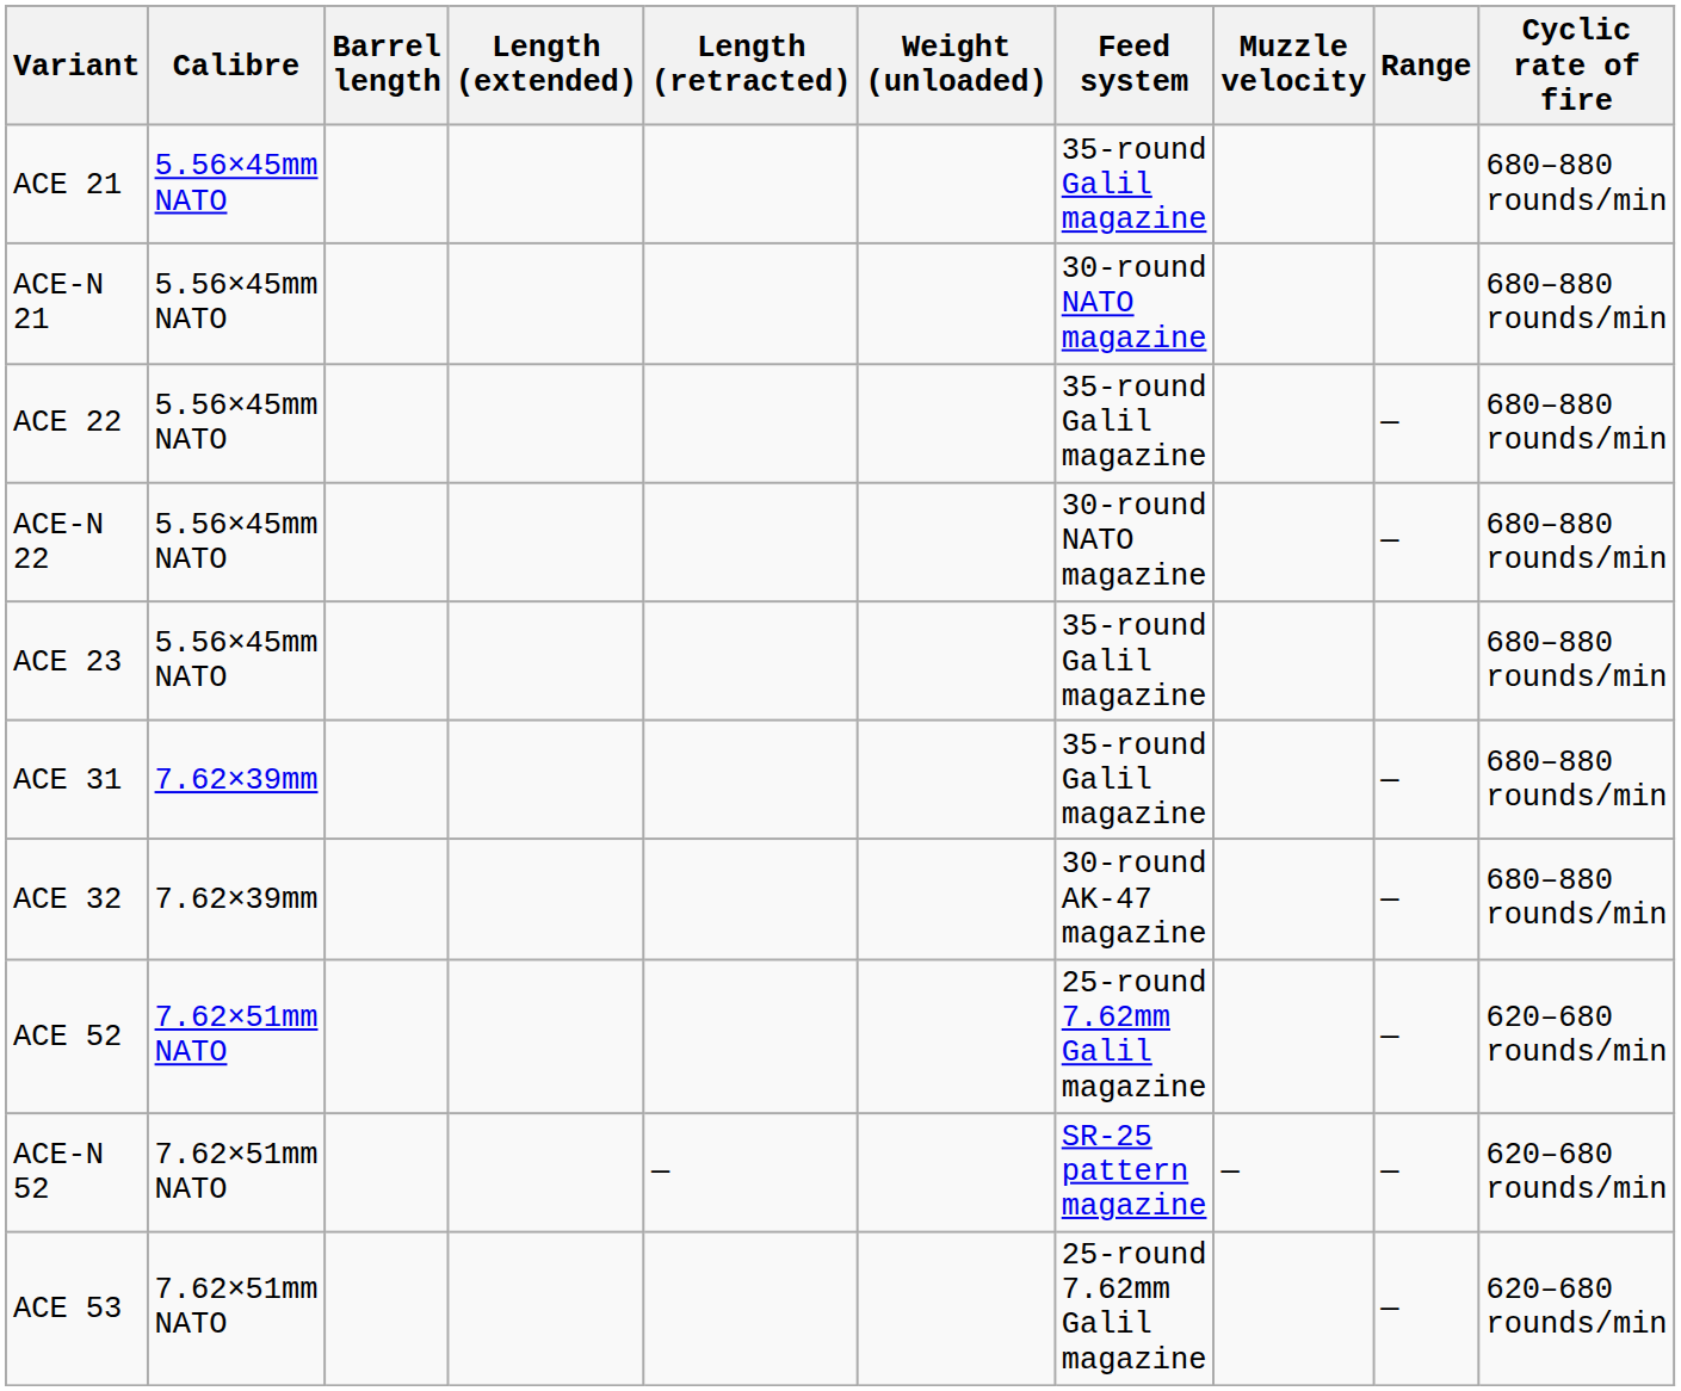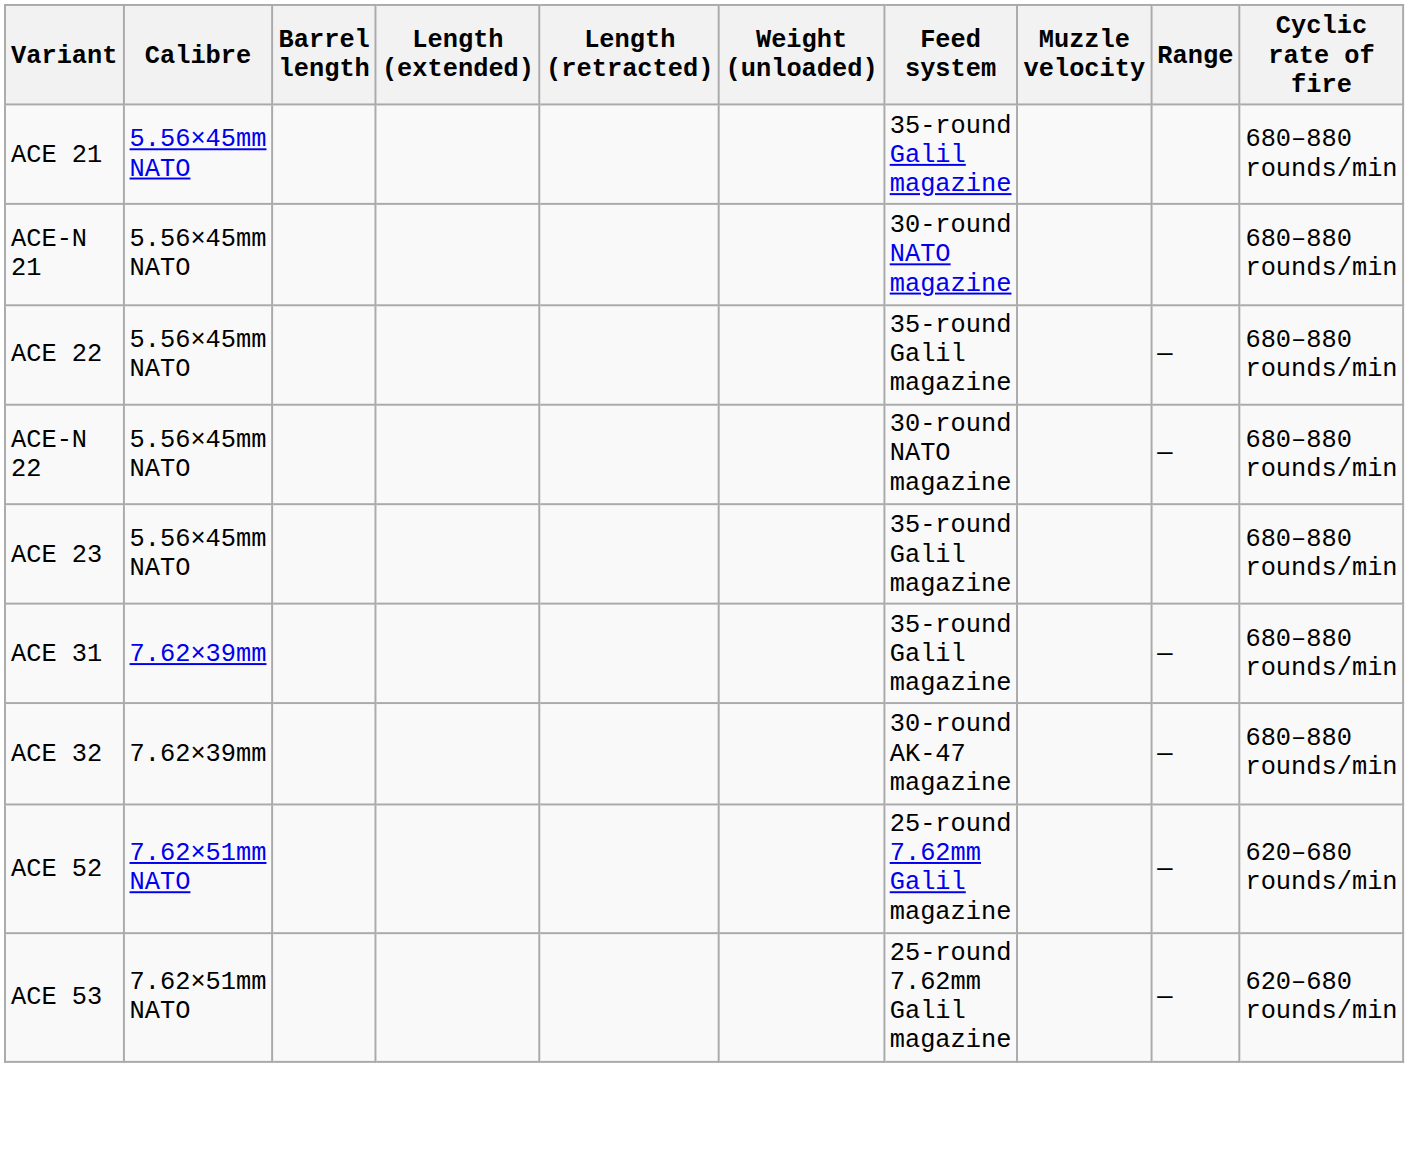- row: ACE-N 52 | 7.62×51mm NATO | — | SR-25 pattern magazine | — | — | 620–680 rounds/min
